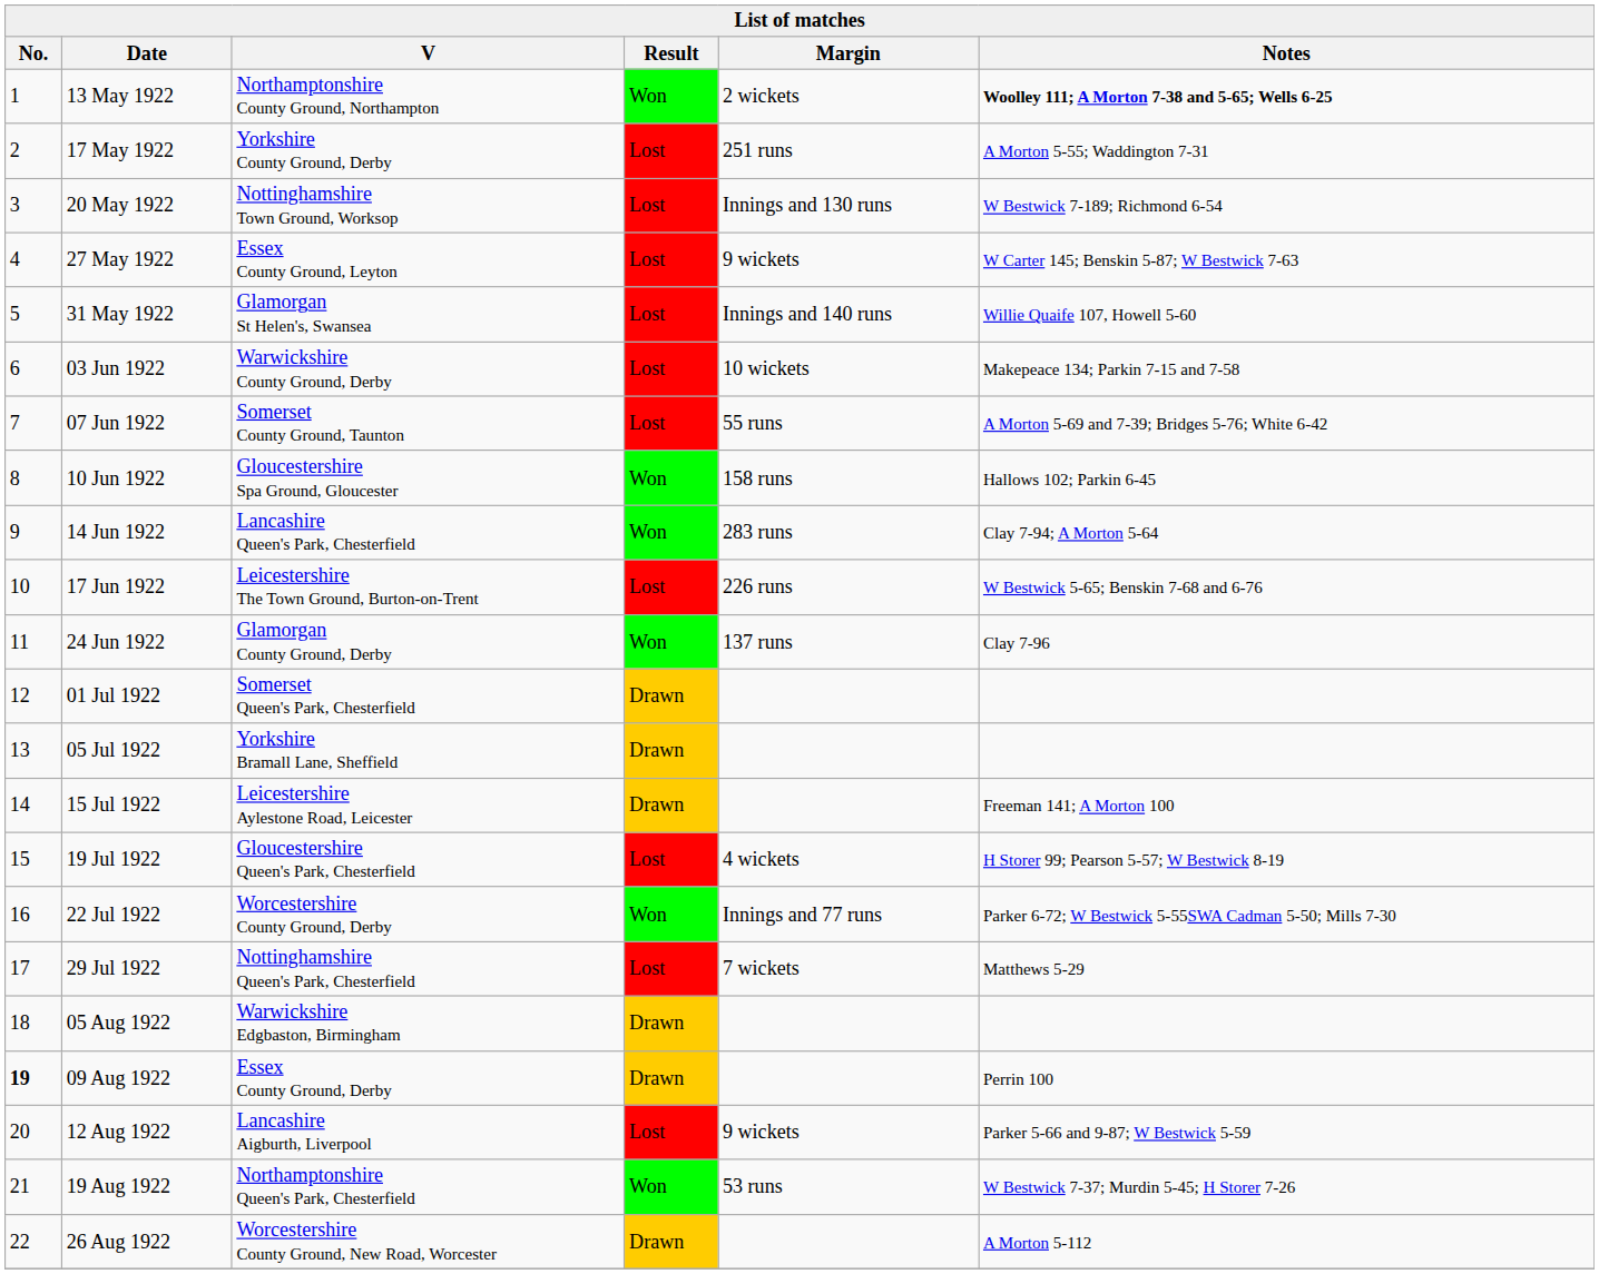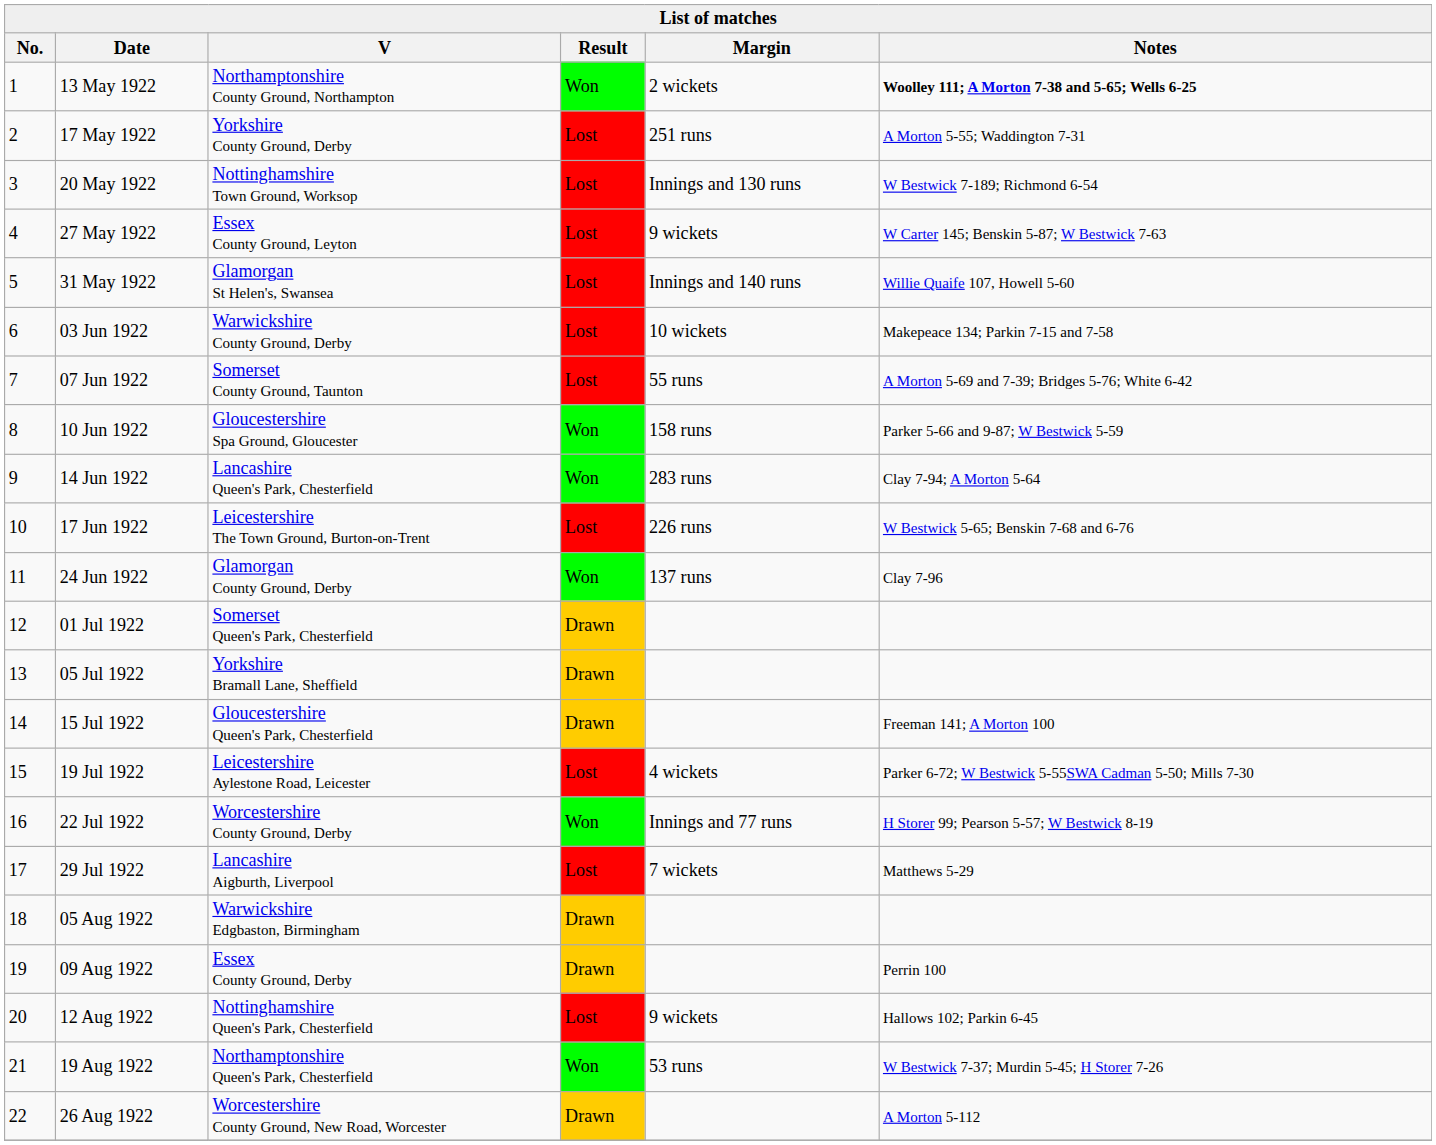10 Jun 1922 | Notes: Hallows 102; Parkin 6-45 -> Parker 5-66 and 9-87; W Bestwick 5-59
15 Jul 1922 | V: Leicestershire Aylestone Road, Leicester -> Gloucestershire Queen's Park, Chesterfield
19 Jul 1922 | V: Gloucestershire Queen's Park, Chesterfield -> Leicestershire Aylestone Road, Leicester
19 Jul 1922 | Notes: H Storer 99; Pearson 5-57; W Bestwick 8-19 -> Parker 6-72; W Bestwick 5-55SWA Cadman 5-50; Mills 7-30
22 Jul 1922 | Notes: Parker 6-72; W Bestwick 5-55SWA Cadman 5-50; Mills 7-30 -> H Storer 99; Pearson 5-57; W Bestwick 8-19
29 Jul 1922 | V: Nottinghamshire Queen's Park, Chesterfield -> Lancashire Aigburth, Liverpool
09 Aug 1922 | No.: bold -> normal
12 Aug 1922 | V: Lancashire Aigburth, Liverpool -> Nottinghamshire Queen's Park, Chesterfield
12 Aug 1922 | Notes: Parker 5-66 and 9-87; W Bestwick 5-59 -> Hallows 102; Parkin 6-45
